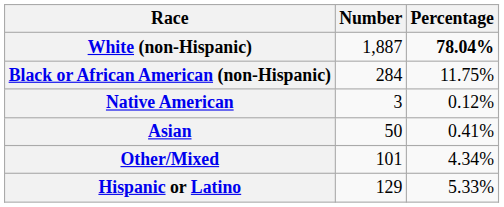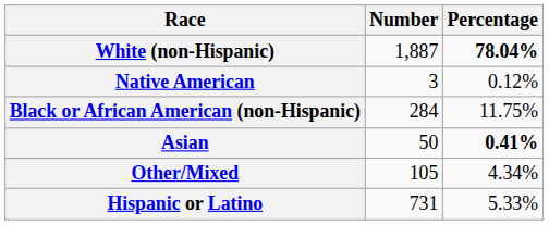rows swapped: Black or African American (non-Hispanic) <-> Native American
Asian | Percentage: normal -> bold
Other/Mixed | Number: 101 -> 105
Hispanic or Latino | Number: 129 -> 731
